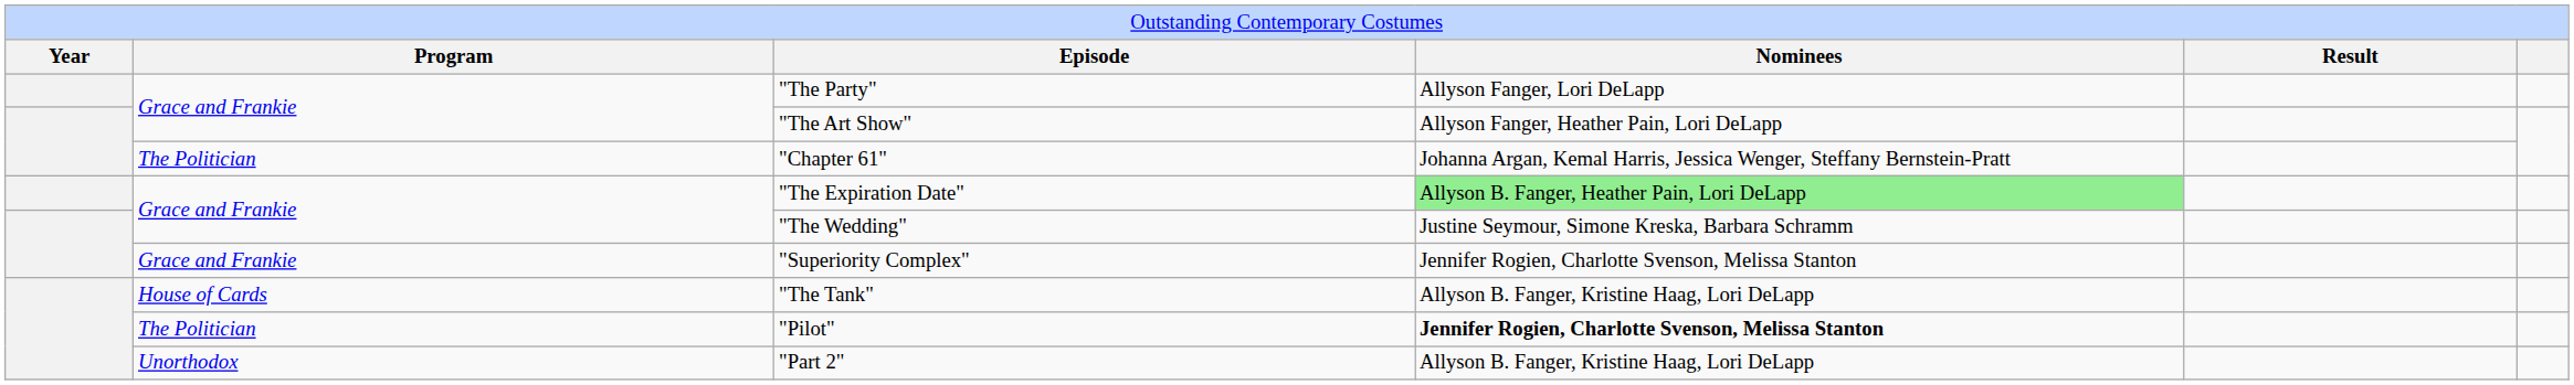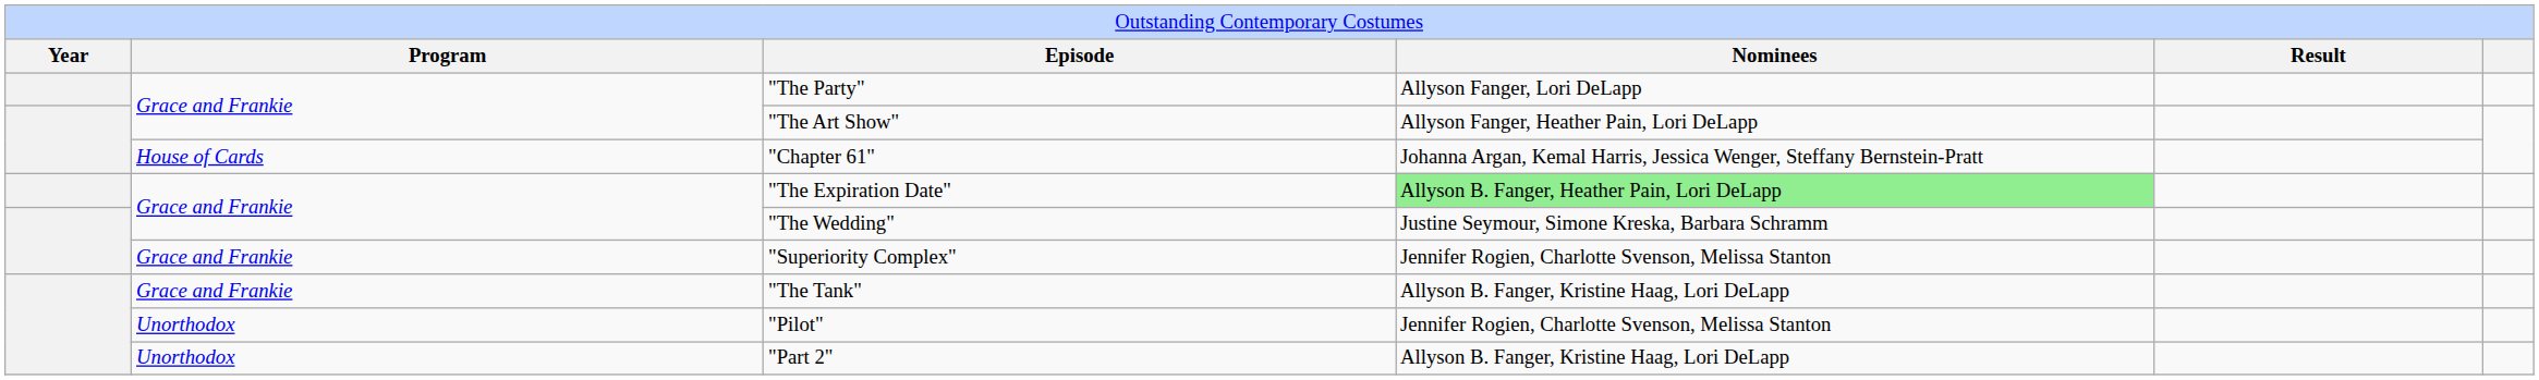"Chapter 61" | column 2: The Politician -> House of Cards
"The Tank" | column 2: House of Cards -> Grace and Frankie
"Pilot" | column 2: The Politician -> Unorthodox
"Pilot" | column 4: bold -> normal
